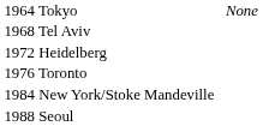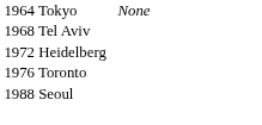- row: 1984 New York/Stoke Mandeville
